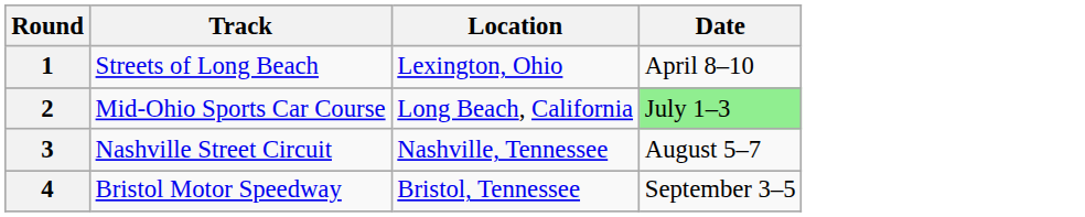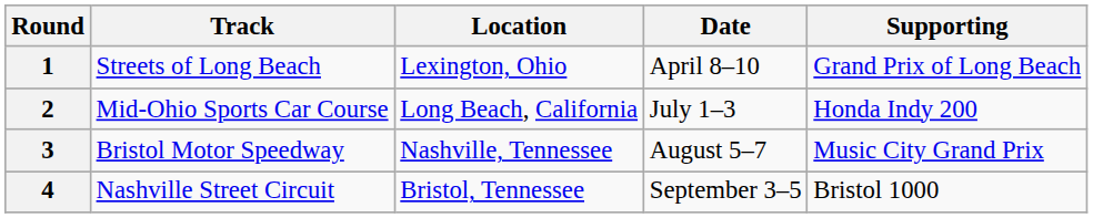+ column: Supporting | Grand Prix of Long Beach | Honda Indy 200 | Music City Grand Prix | Bristol 1000
2 | Date: lightgreen background -> no background
3 | Track: Nashville Street Circuit -> Bristol Motor Speedway
4 | Track: Bristol Motor Speedway -> Nashville Street Circuit
